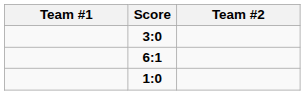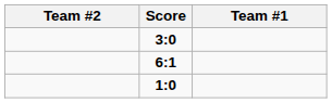columns swapped: Team #1 <-> Team #2
